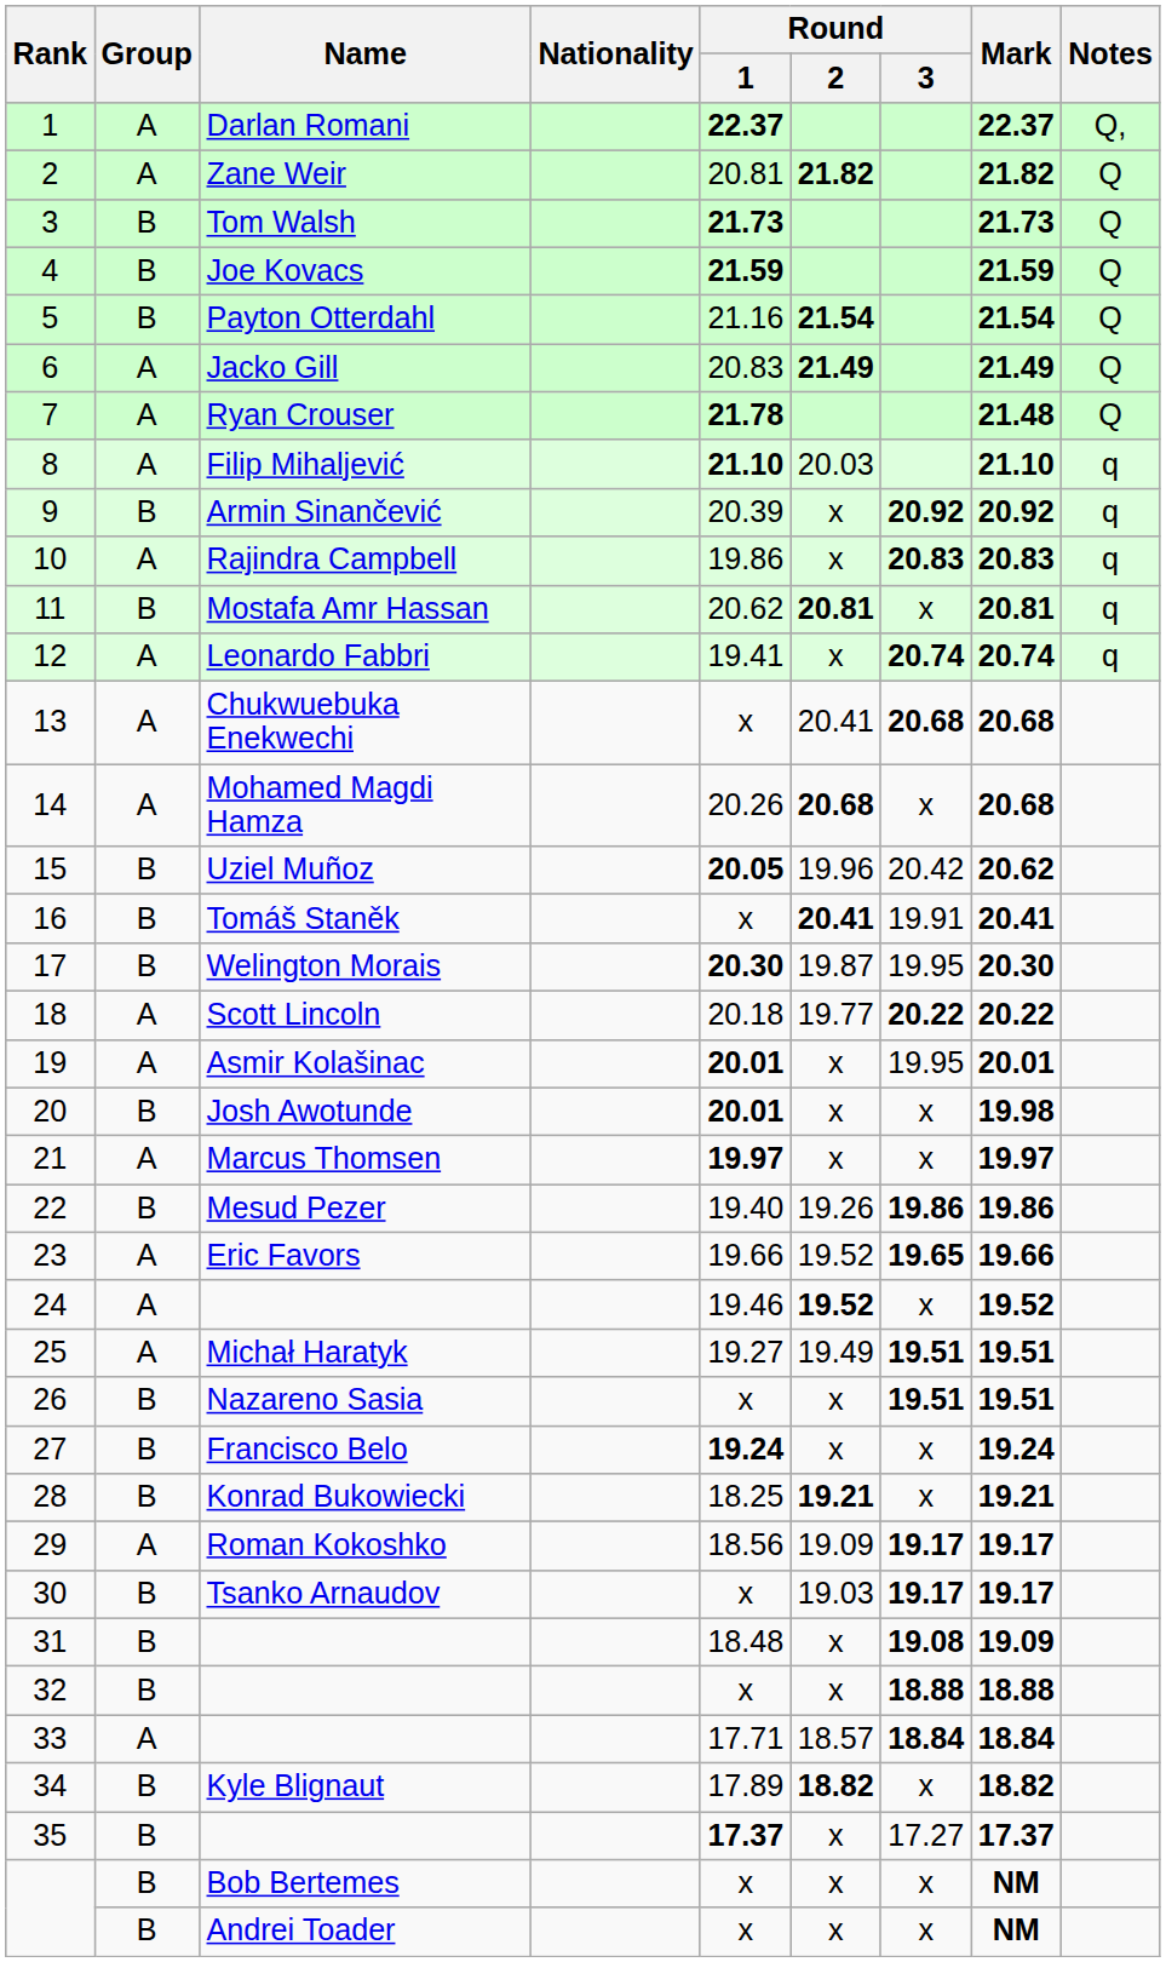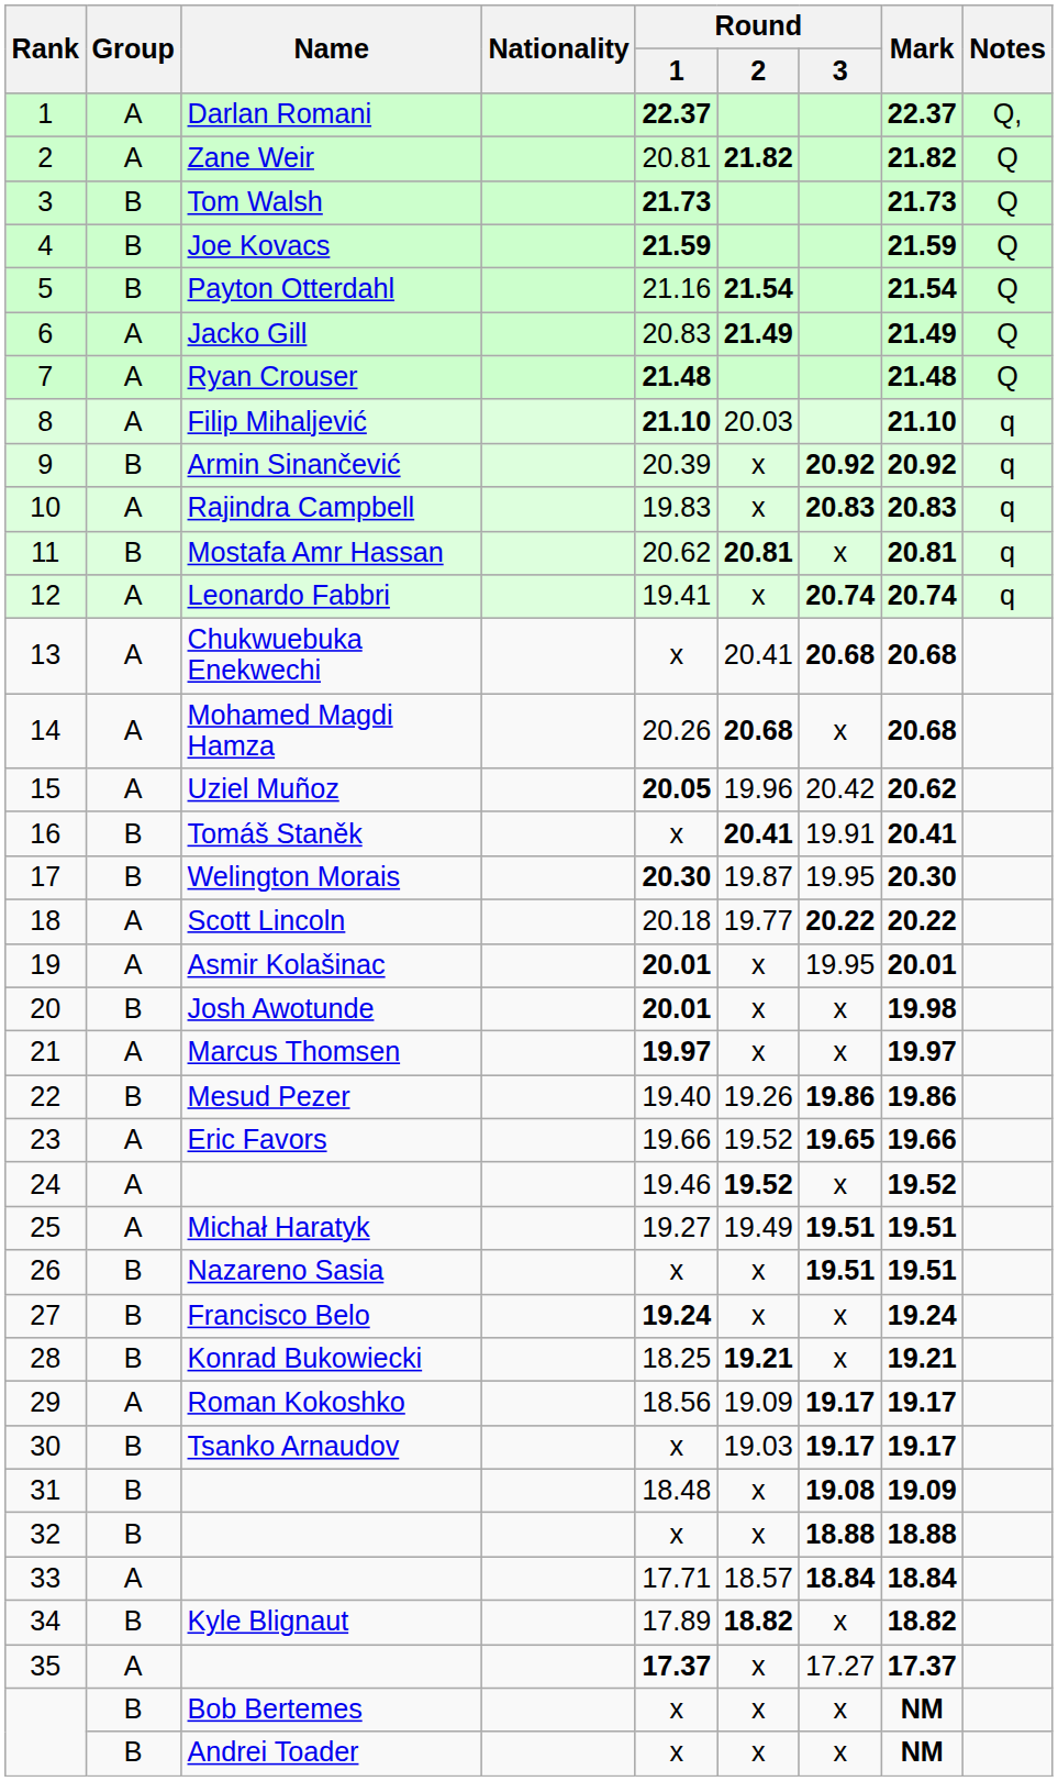7 | Round / 1: 21.78 -> 21.48
10 | Round / 1: 19.86 -> 19.83
15 | Group: B -> A
35 | Group: B -> A
